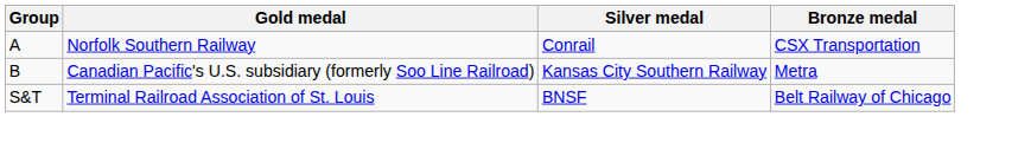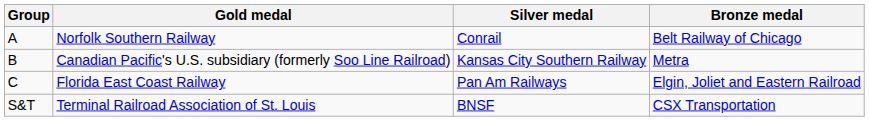Norfolk Southern Railway | Bronze medal: CSX Transportation -> Belt Railway of Chicago
+ row: C | Florida East Coast Railway | Pan Am Railways | Elgin, Joliet and Eastern Railroad
Terminal Railroad Association of St. Louis | Bronze medal: Belt Railway of Chicago -> CSX Transportation
